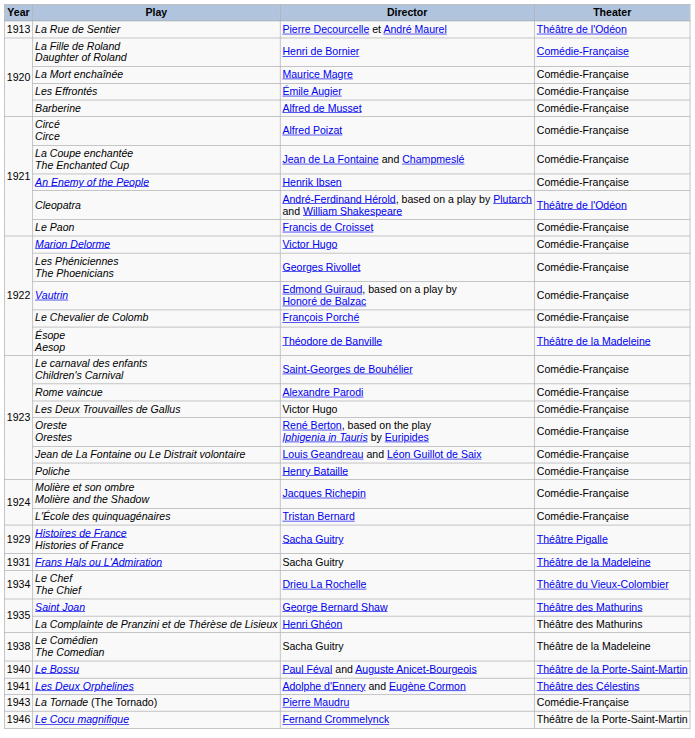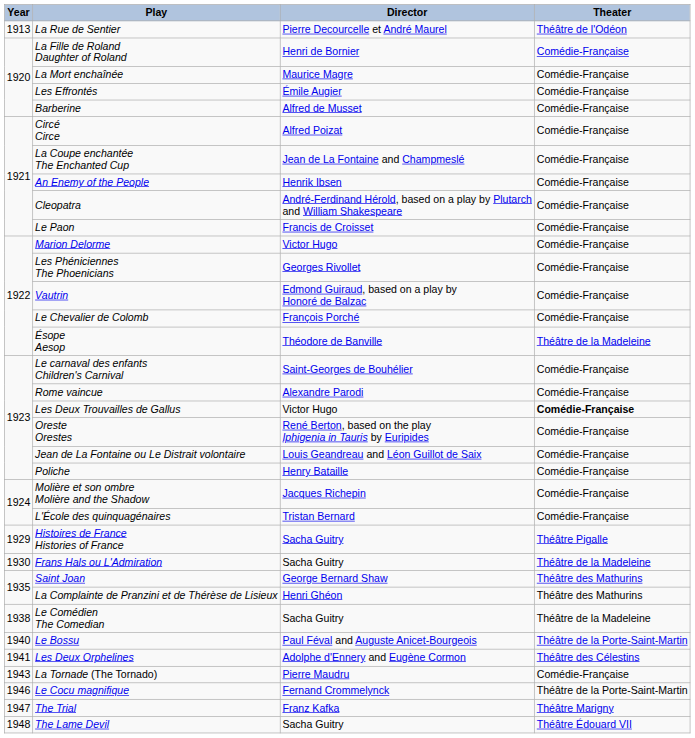Cleopatra | Theater: Théâtre de l'Odéon -> Comédie-Française
Les Deux Trouvailles de Gallus | Theater: normal -> bold
Frans Hals ou L'Admiration | Year: 1931 -> 1930
- row: 1934 | Le Chef The Chief | Drieu La Rochelle | Théâtre du Vieux-Colombier
+ row: 1947 | The Trial | Franz Kafka | Théâtre Marigny
+ row: 1948 | The Lame Devil | Sacha Guitry | Théâtre Édouard VII
